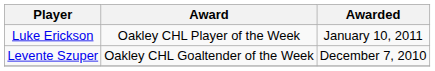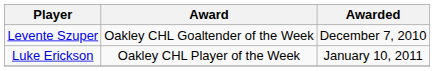rows swapped: Levente Szuper <-> Luke Erickson
